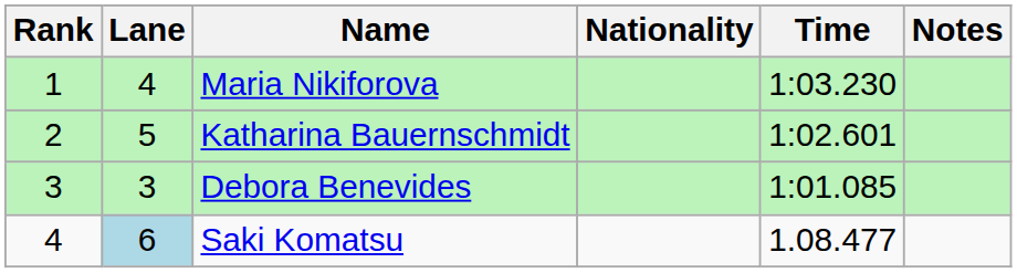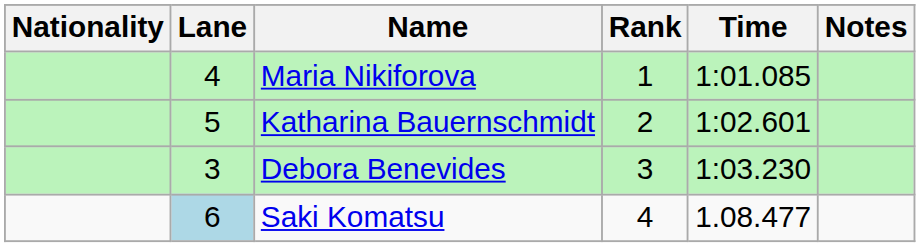columns swapped: Rank <-> Nationality
Maria Nikiforova | Time: 1:03.230 -> 1:01.085
Debora Benevides | Time: 1:01.085 -> 1:03.230
